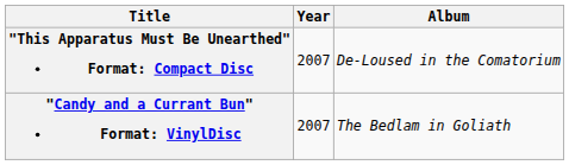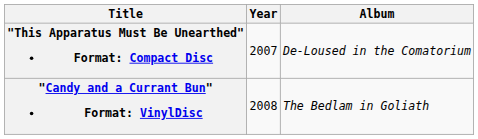"Candy and a Currant Bun" Format: VinylDisc | Year: 2007 -> 2008
